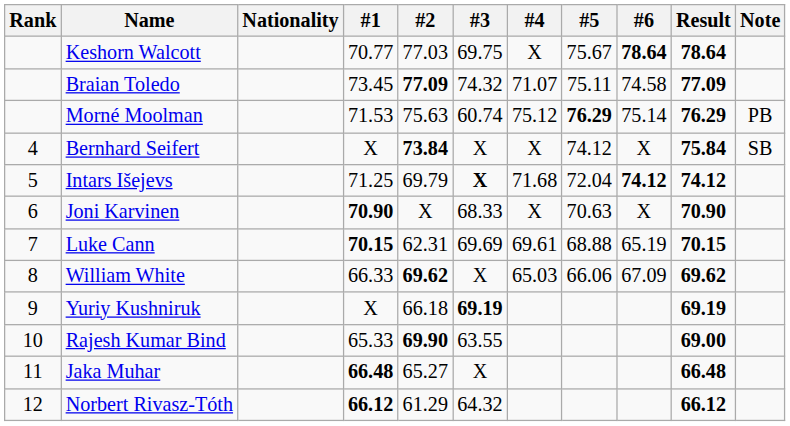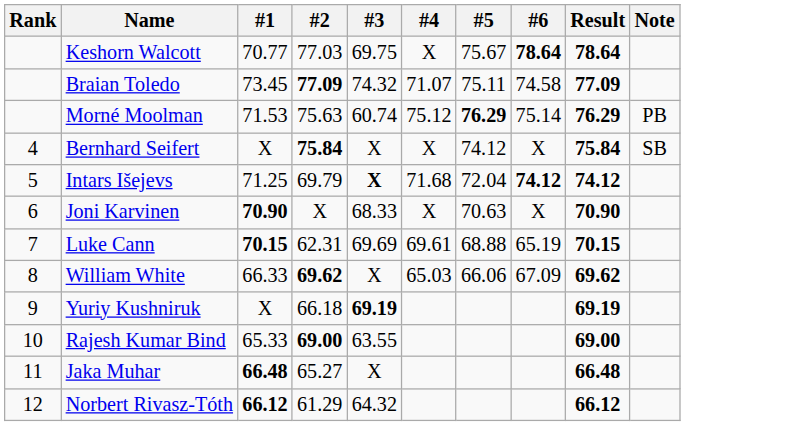- column: Nationality
Bernhard Seifert | #2: 73.84 -> 75.84
Rajesh Kumar Bind | #2: 69.90 -> 69.00
